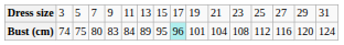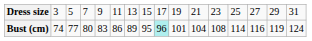Bust (cm) | column 3: 75 -> 77
Bust (cm) | column 6: 84 -> 86
Bust (cm) | column 13: 112 -> 114
Bust (cm) | column 15: 120 -> 119
